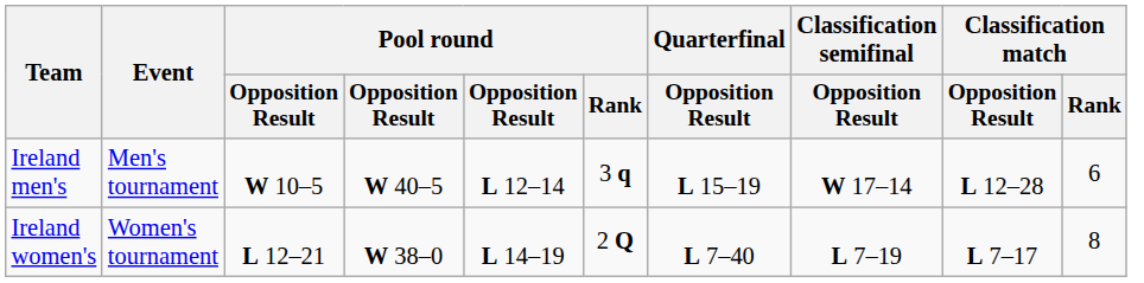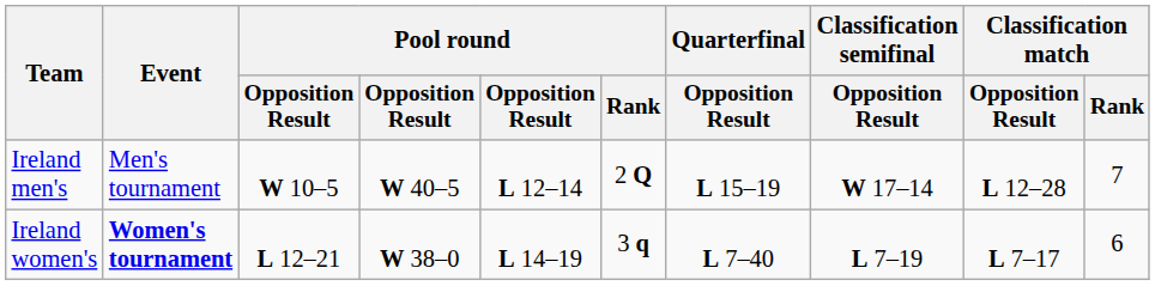Ireland men's | Pool round / Rank: 3 q -> 2 Q
Ireland men's | Classification match / Rank: 6 -> 7
Ireland women's | Event: normal -> bold
Ireland women's | Pool round / Rank: 2 Q -> 3 q
Ireland women's | Classification match / Rank: 8 -> 6
